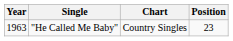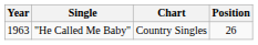"He Called Me Baby" | Position: 23 -> 26
